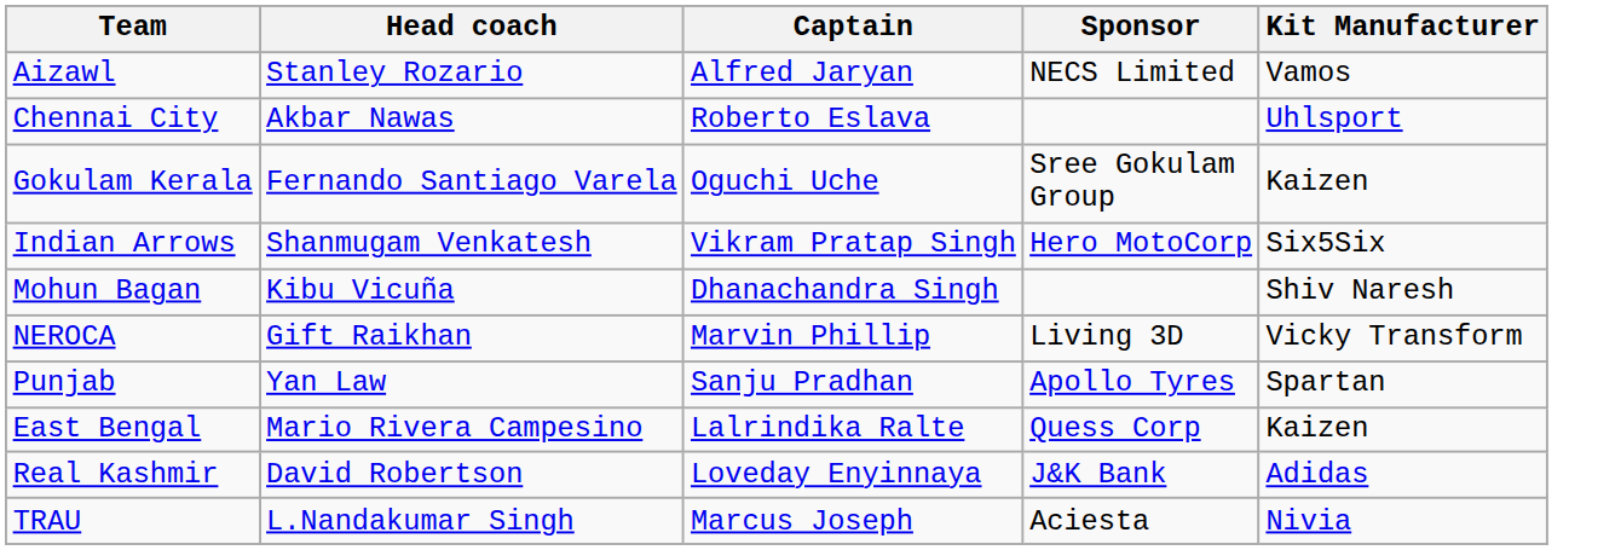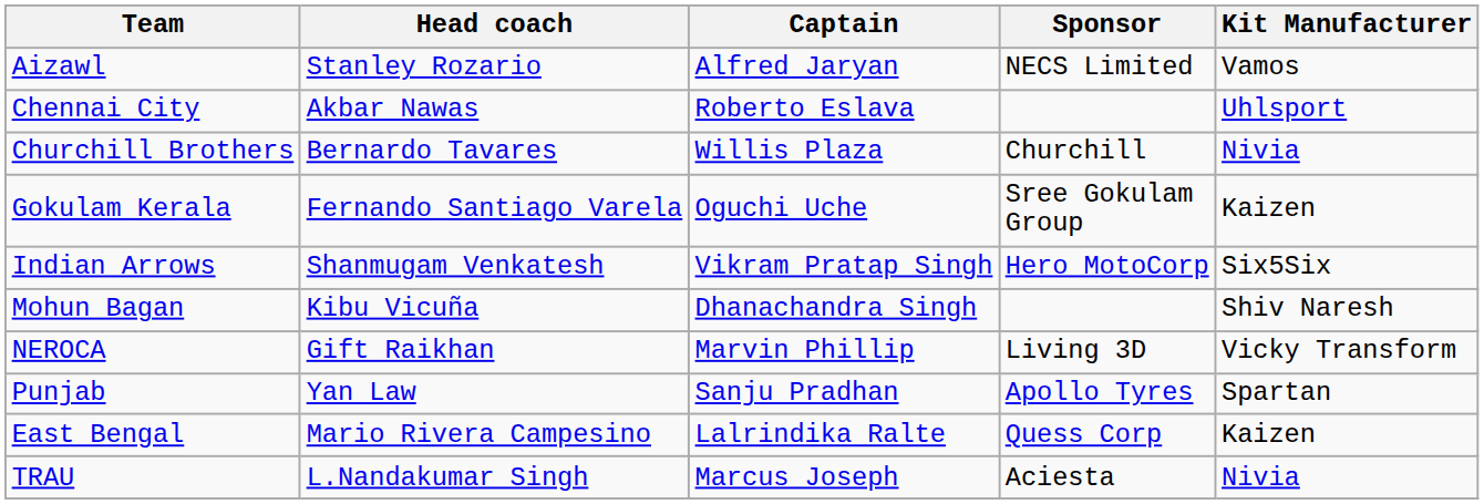+ row: Churchill Brothers | Bernardo Tavares | Willis Plaza | Churchill | Nivia
- row: Real Kashmir | David Robertson | Loveday Enyinnaya | J&K Bank | Adidas
